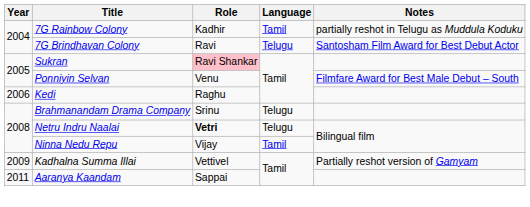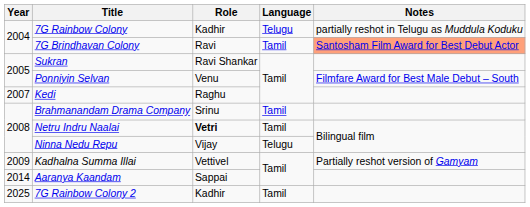7G Rainbow Colony | Language: Tamil -> Telugu
7G Brindhavan Colony | Language: Telugu -> Tamil
7G Brindhavan Colony | Notes: no background -> lightsalmon background
Sukran | Role: pink background -> no background
Kedi | Year: 2006 -> 2007
Brahmanandam Drama Company | Language: Telugu -> Tamil
Netru Indru Naalai | Language: Telugu -> Tamil
Ninna Nedu Repu | Language: Tamil -> Telugu
Aaranya Kaandam | Year: 2011 -> 2014
+ row: 2025 | 7G Rainbow Colony 2 | Kadhir | Tamil
